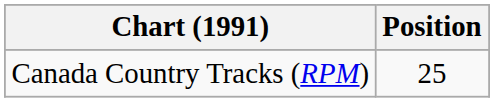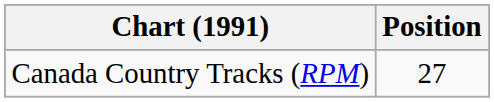Canada Country Tracks (RPM) | Position: 25 -> 27
